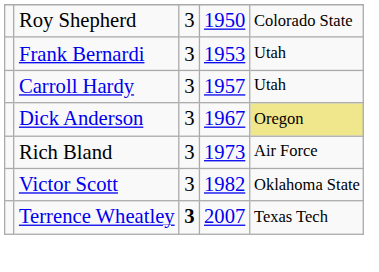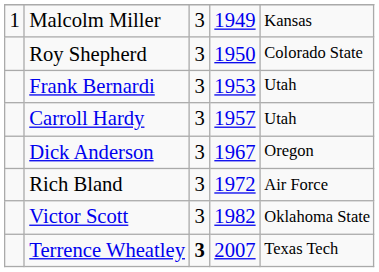+ row: 1 | Malcolm Miller | 3 | 1949 | Kansas
Dick Anderson | column 5: khaki background -> no background
Rich Bland | column 4: 1973 -> 1972
